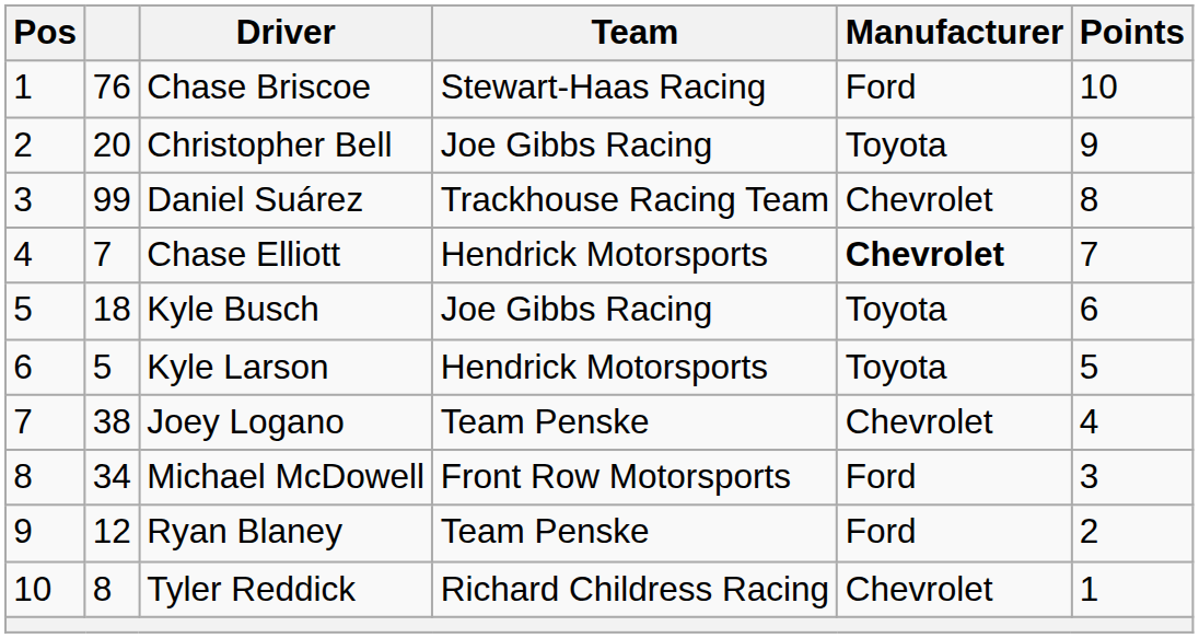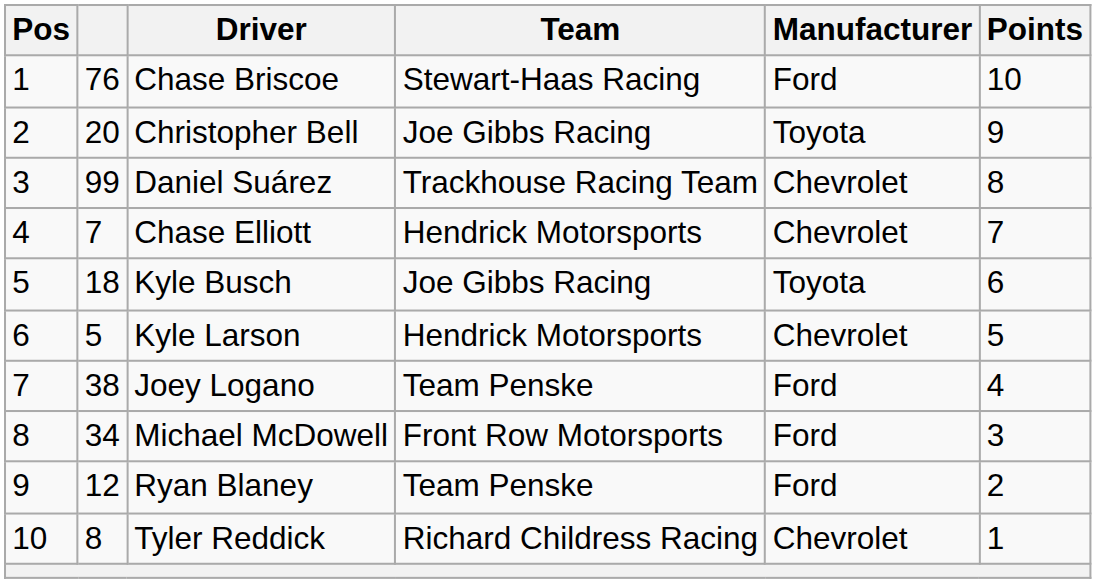Chase Elliott | Manufacturer: bold -> normal
Kyle Larson | Manufacturer: Toyota -> Chevrolet
Joey Logano | Manufacturer: Chevrolet -> Ford
